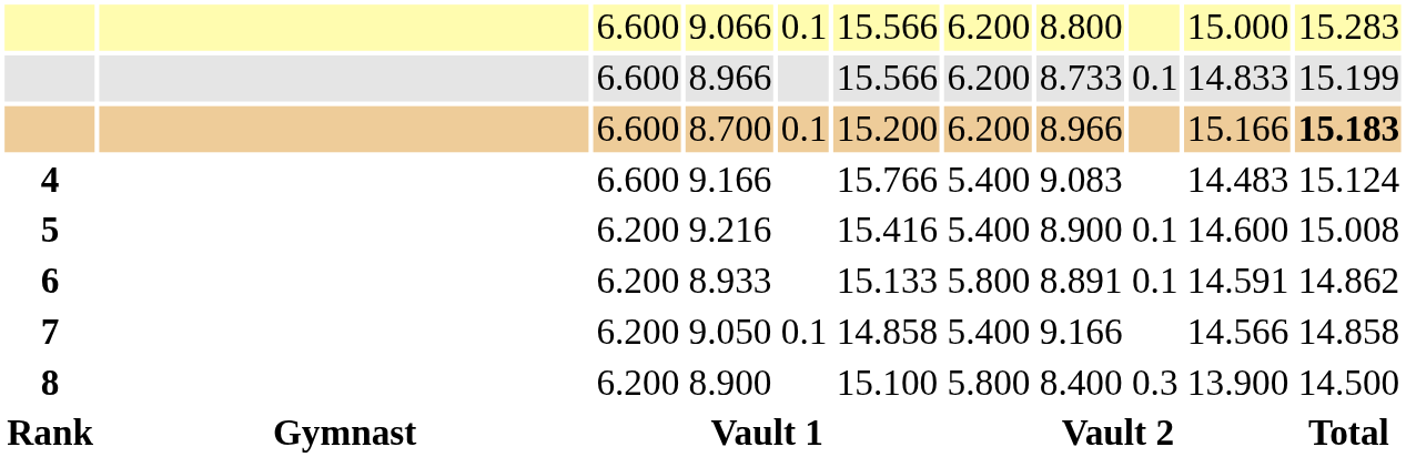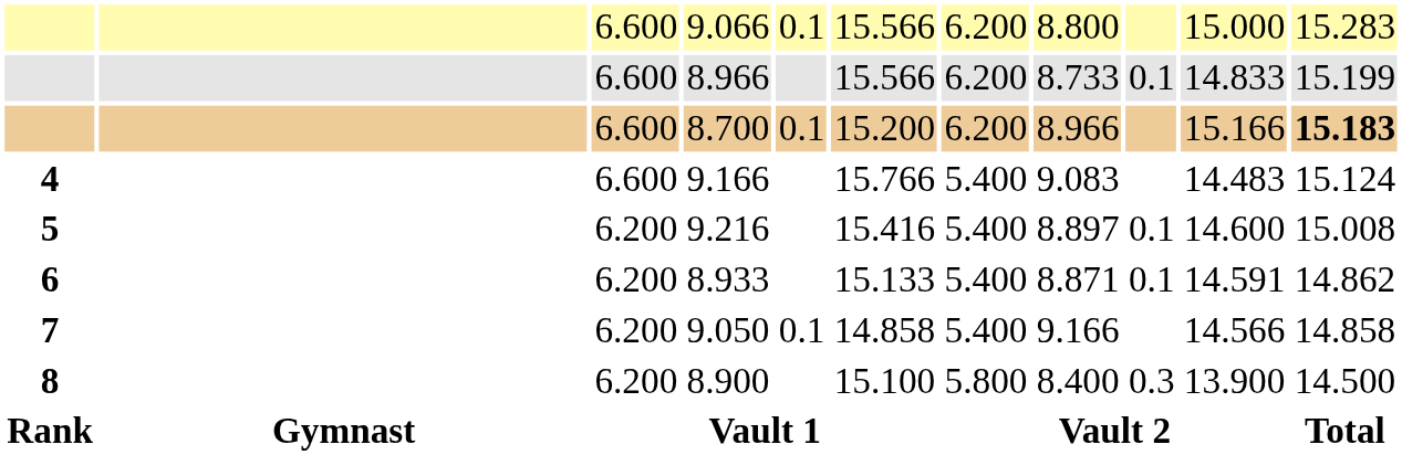9.216 | column 8: 8.900 -> 8.897
8.933 | column 7: 5.800 -> 5.400
8.933 | column 8: 8.891 -> 8.871
